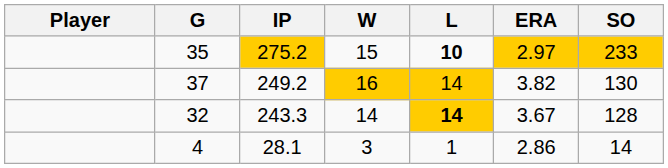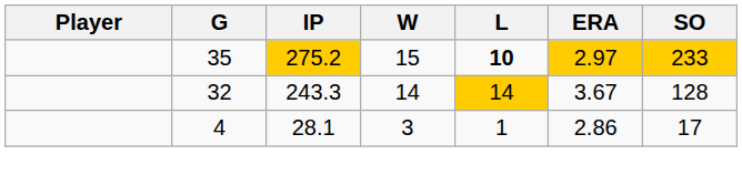- row: 37 | 249.2 | 16 | 14 | 3.82 | 130
32 | L: bold -> normal
4 | SO: 14 -> 17
